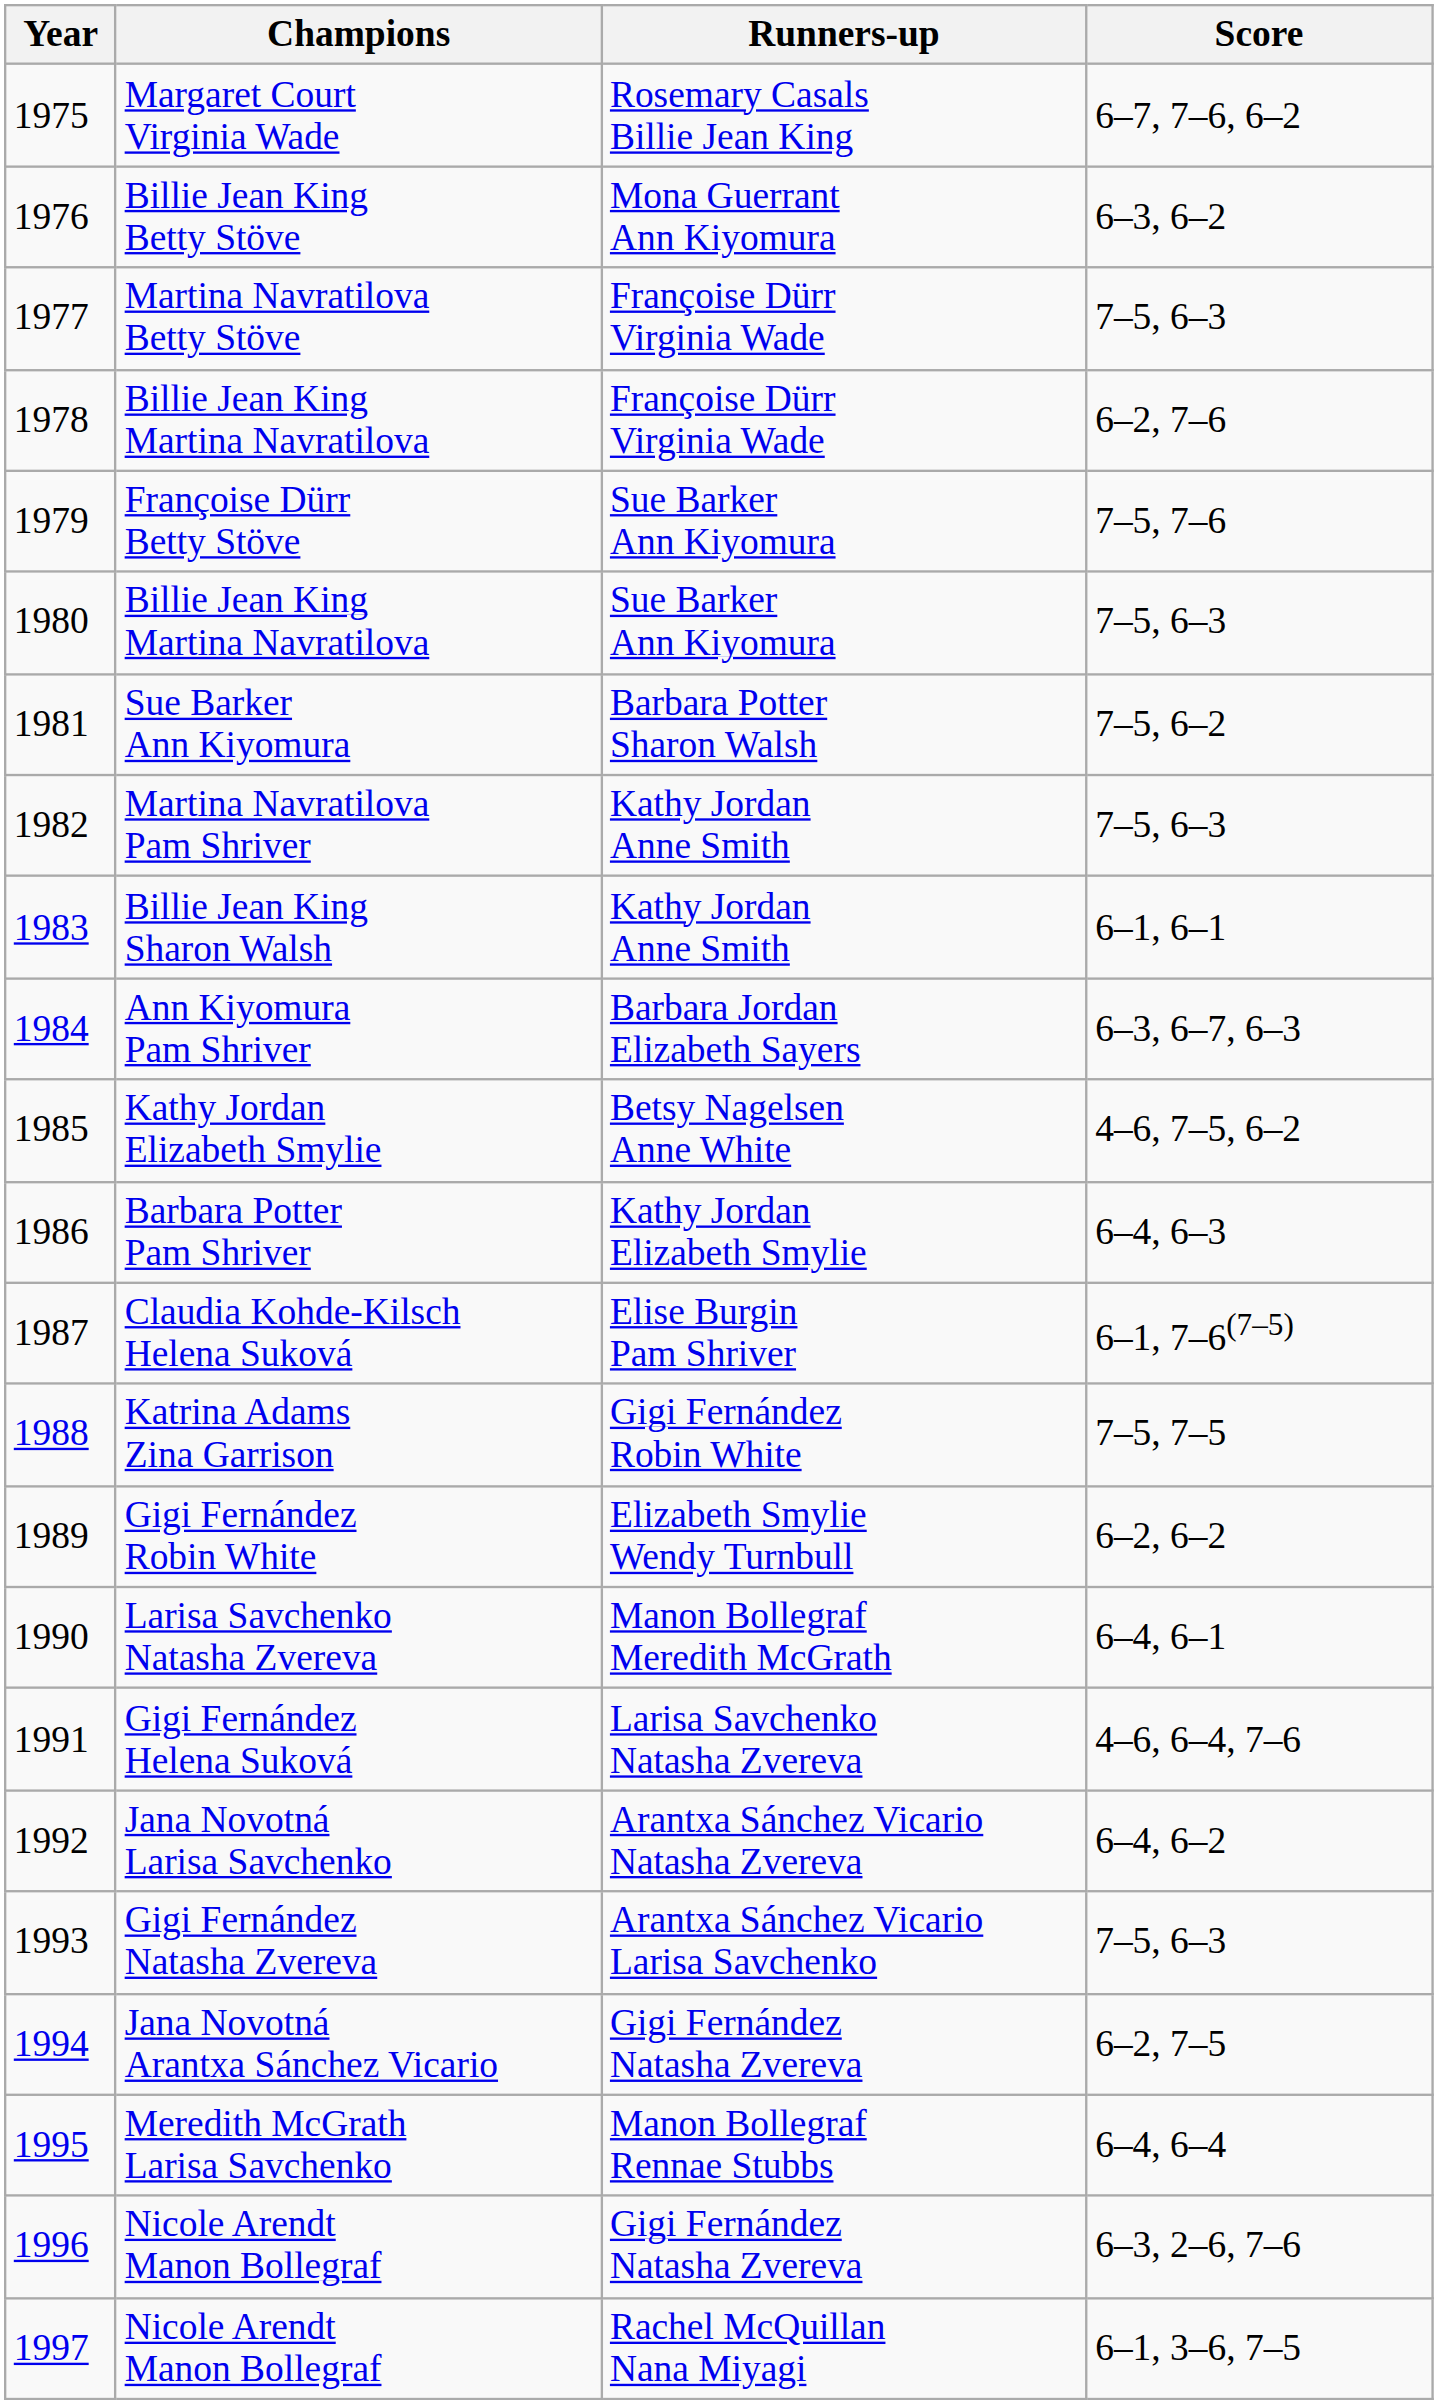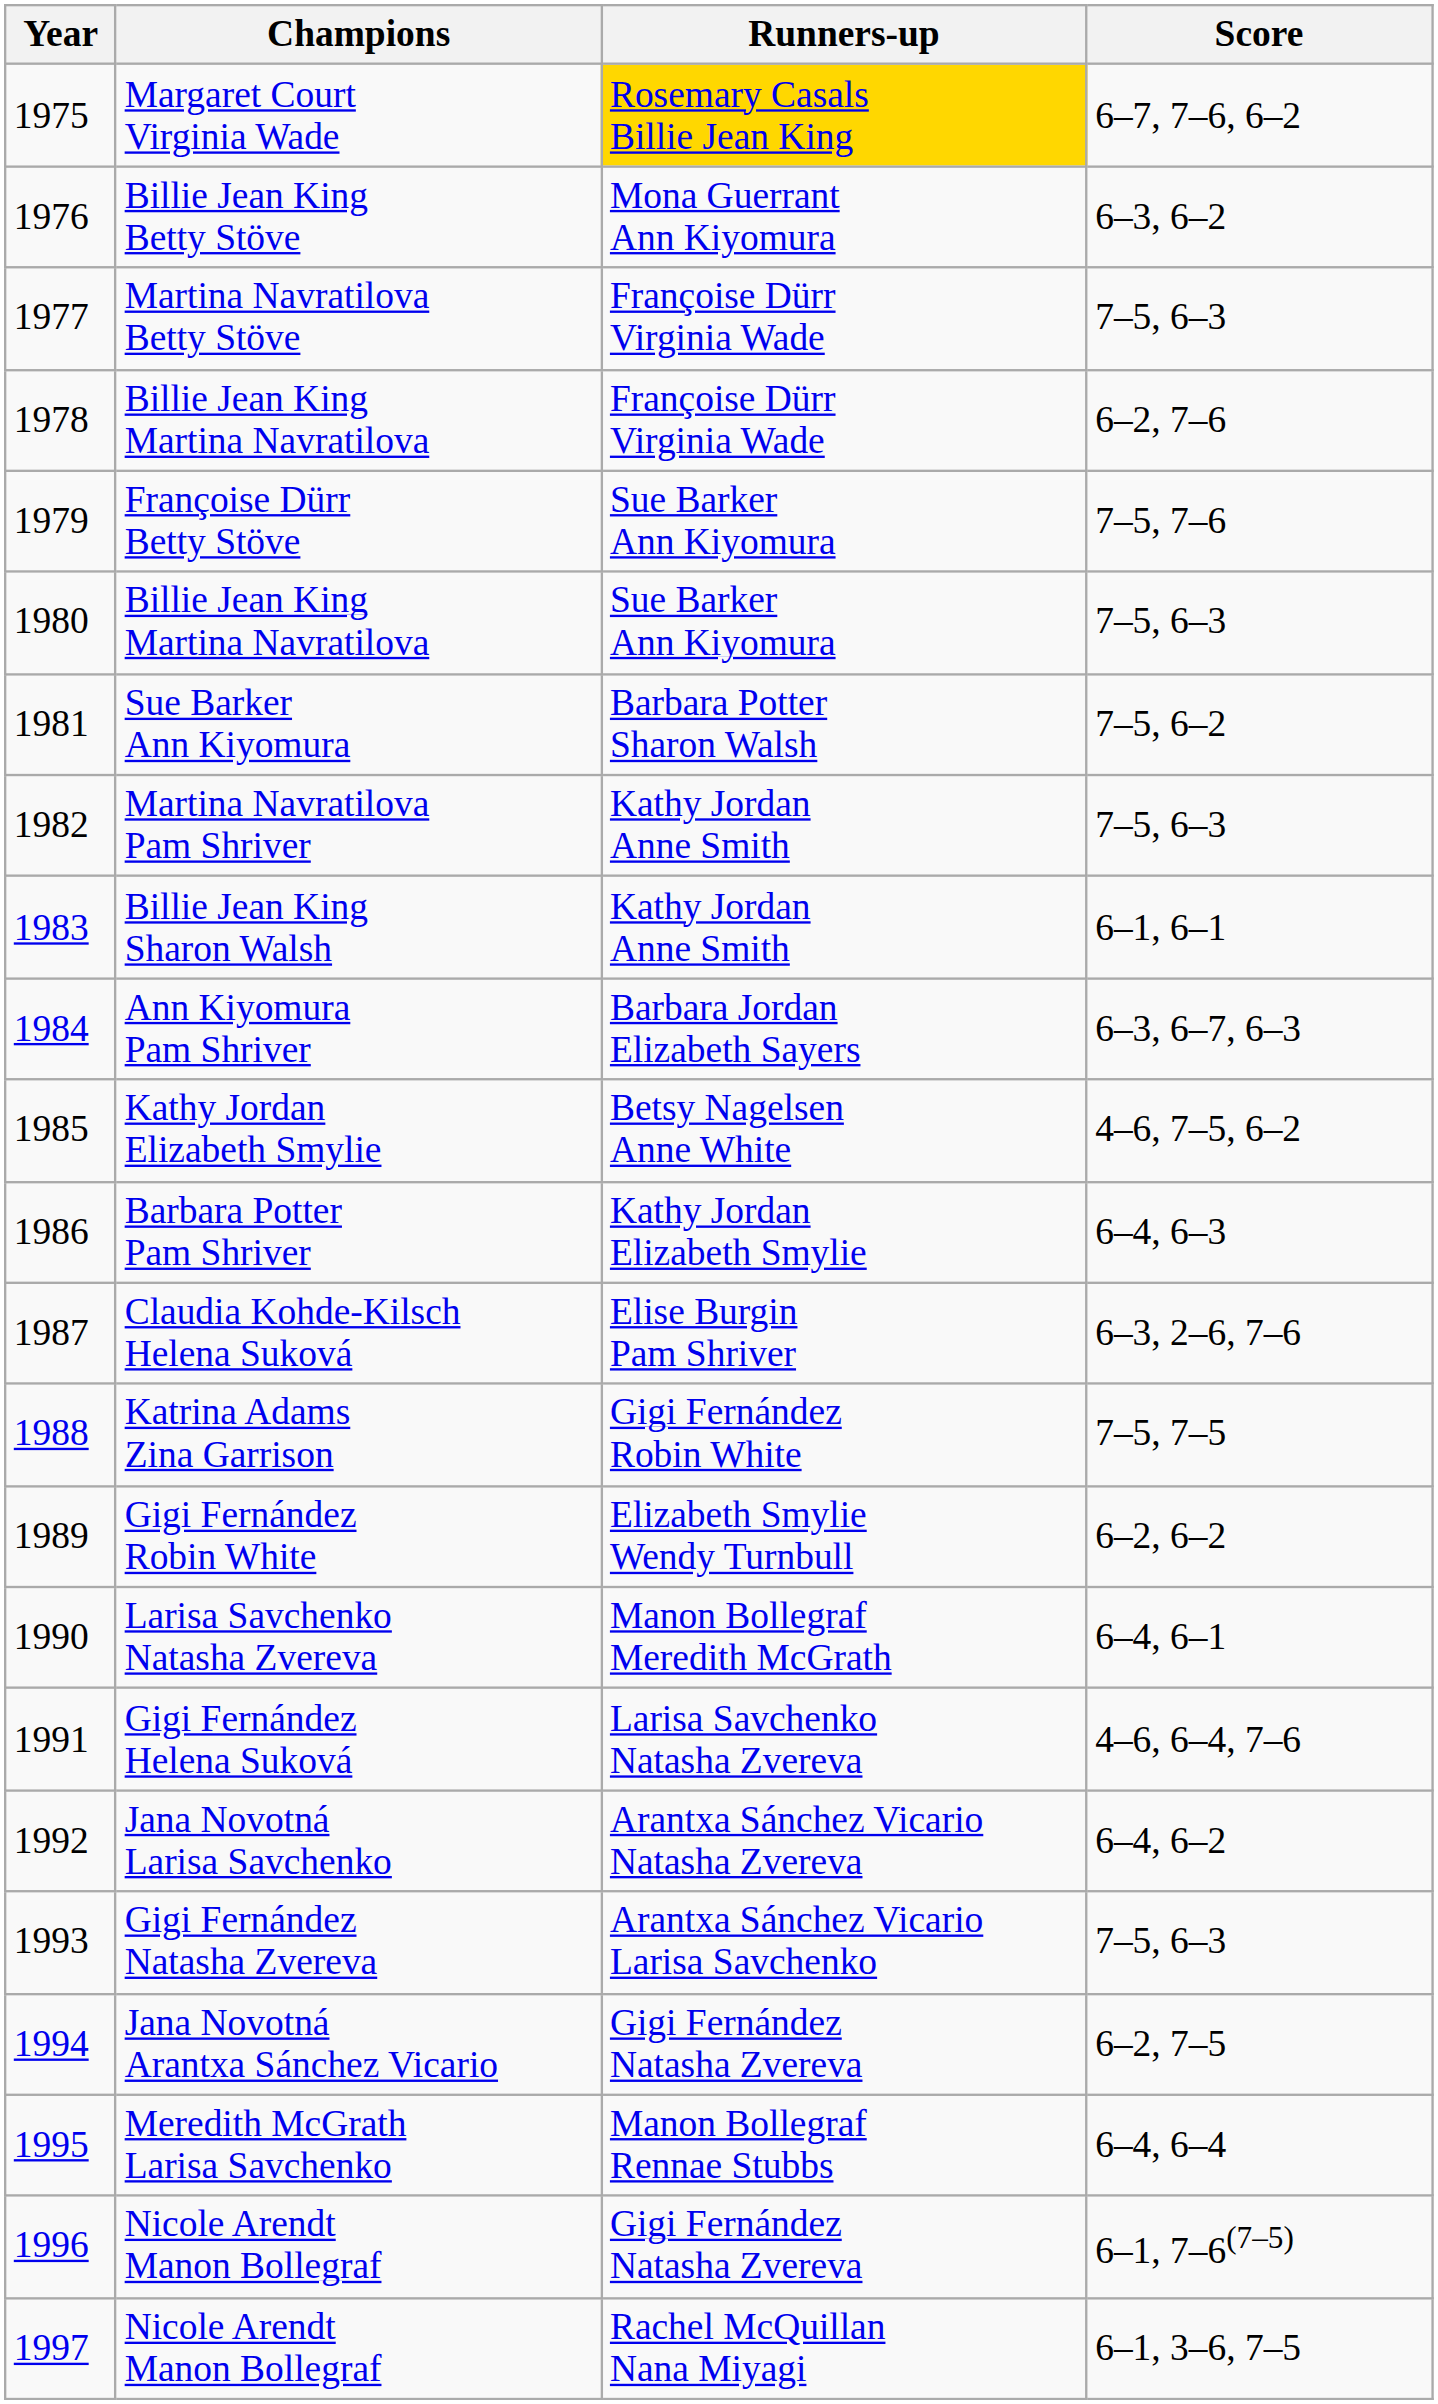Margaret Court Virginia Wade | Runners-up: no background -> gold background
Claudia Kohde-Kilsch Helena Suková | Score: 6–1, 7–6(7–5) -> 6–3, 2–6, 7–6
1996 / Nicole Arendt Manon Bollegraf | Score: 6–3, 2–6, 7–6 -> 6–1, 7–6(7–5)
